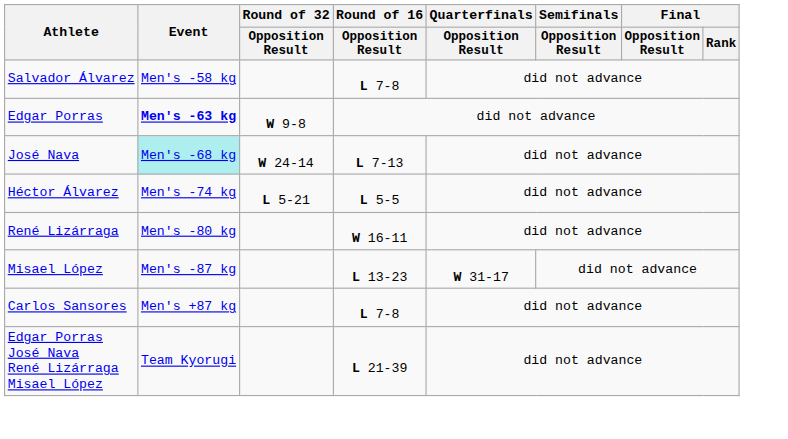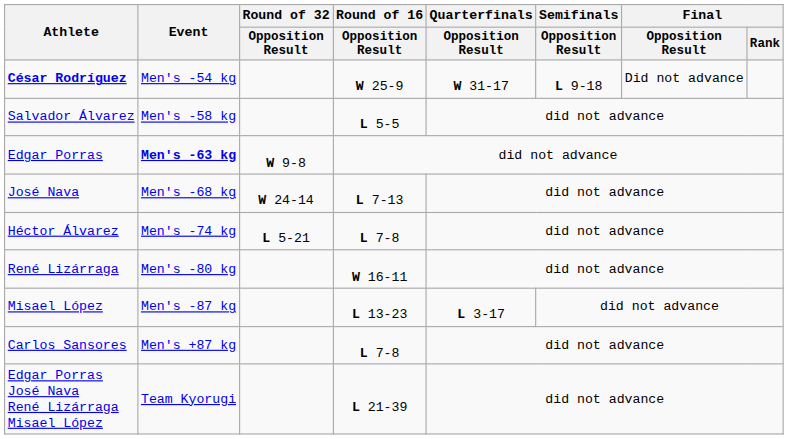+ row: César Rodríguez | Men's -54 kg | W 25-9 | W 31-17 | L 9-18 | Did not advance
Salvador Álvarez | Round of 16 / Opposition Result: L 7-8 -> L 5-5
José Nava | Event: paleturquoise background -> no background
Héctor Álvarez | Round of 16 / Opposition Result: L 5-5 -> L 7-8
Misael López | Quarterfinals / Opposition Result: W 31-17 -> L 3-17
